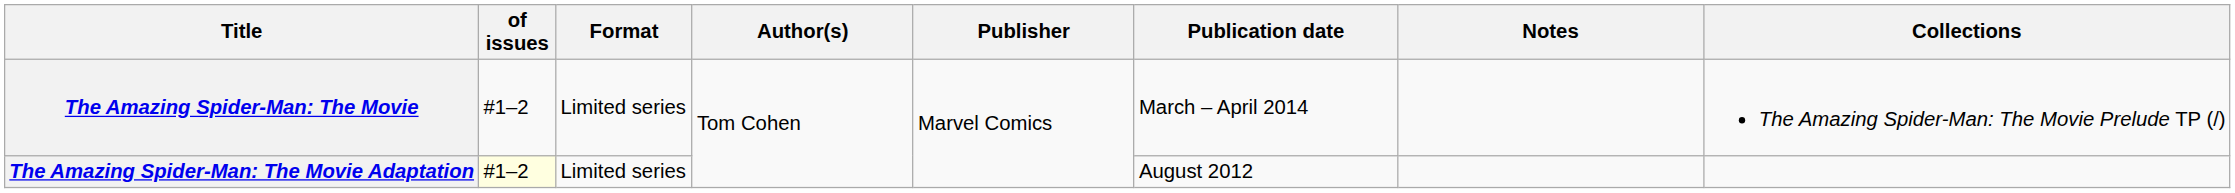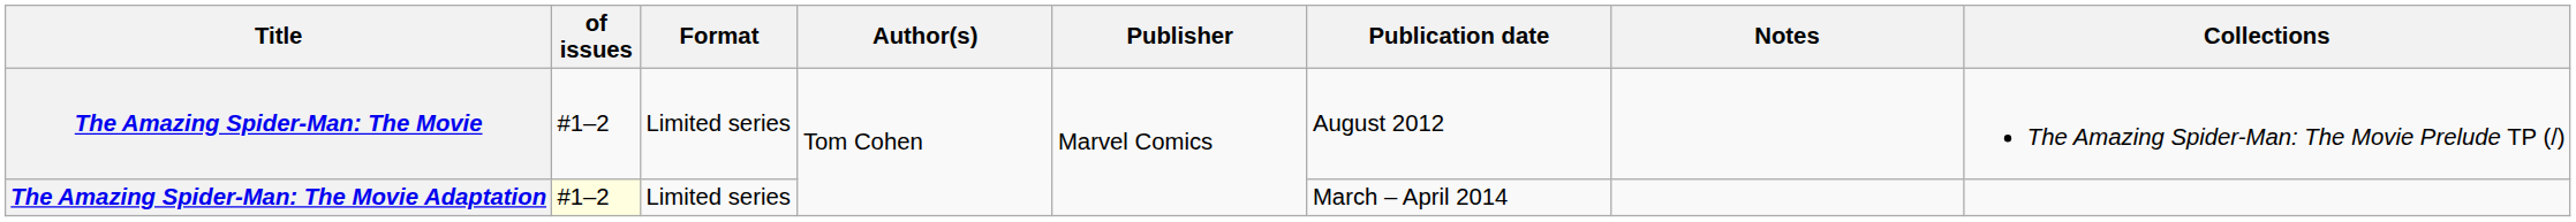The Amazing Spider-Man: The Movie | Publication date: March – April 2014 -> August 2012
The Amazing Spider-Man: The Movie Adaptation | Publication date: August 2012 -> March – April 2014
